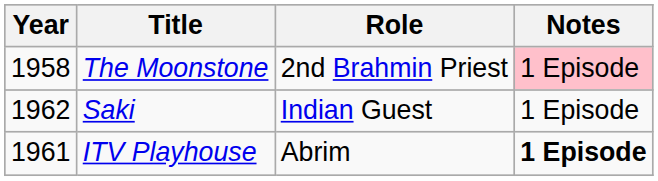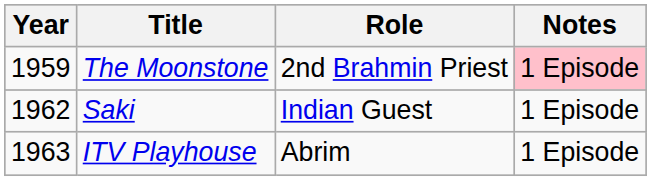The Moonstone | Year: 1958 -> 1959
ITV Playhouse | Year: 1961 -> 1963
ITV Playhouse | Notes: bold -> normal
